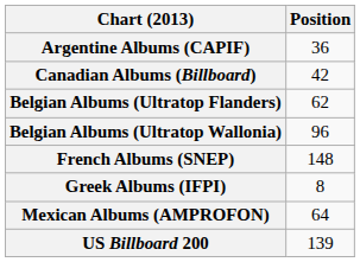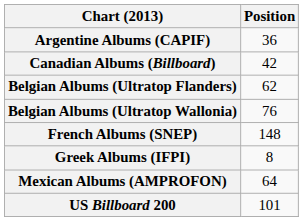Belgian Albums (Ultratop Wallonia) | Position: 96 -> 76
US Billboard 200 | Position: 139 -> 101
